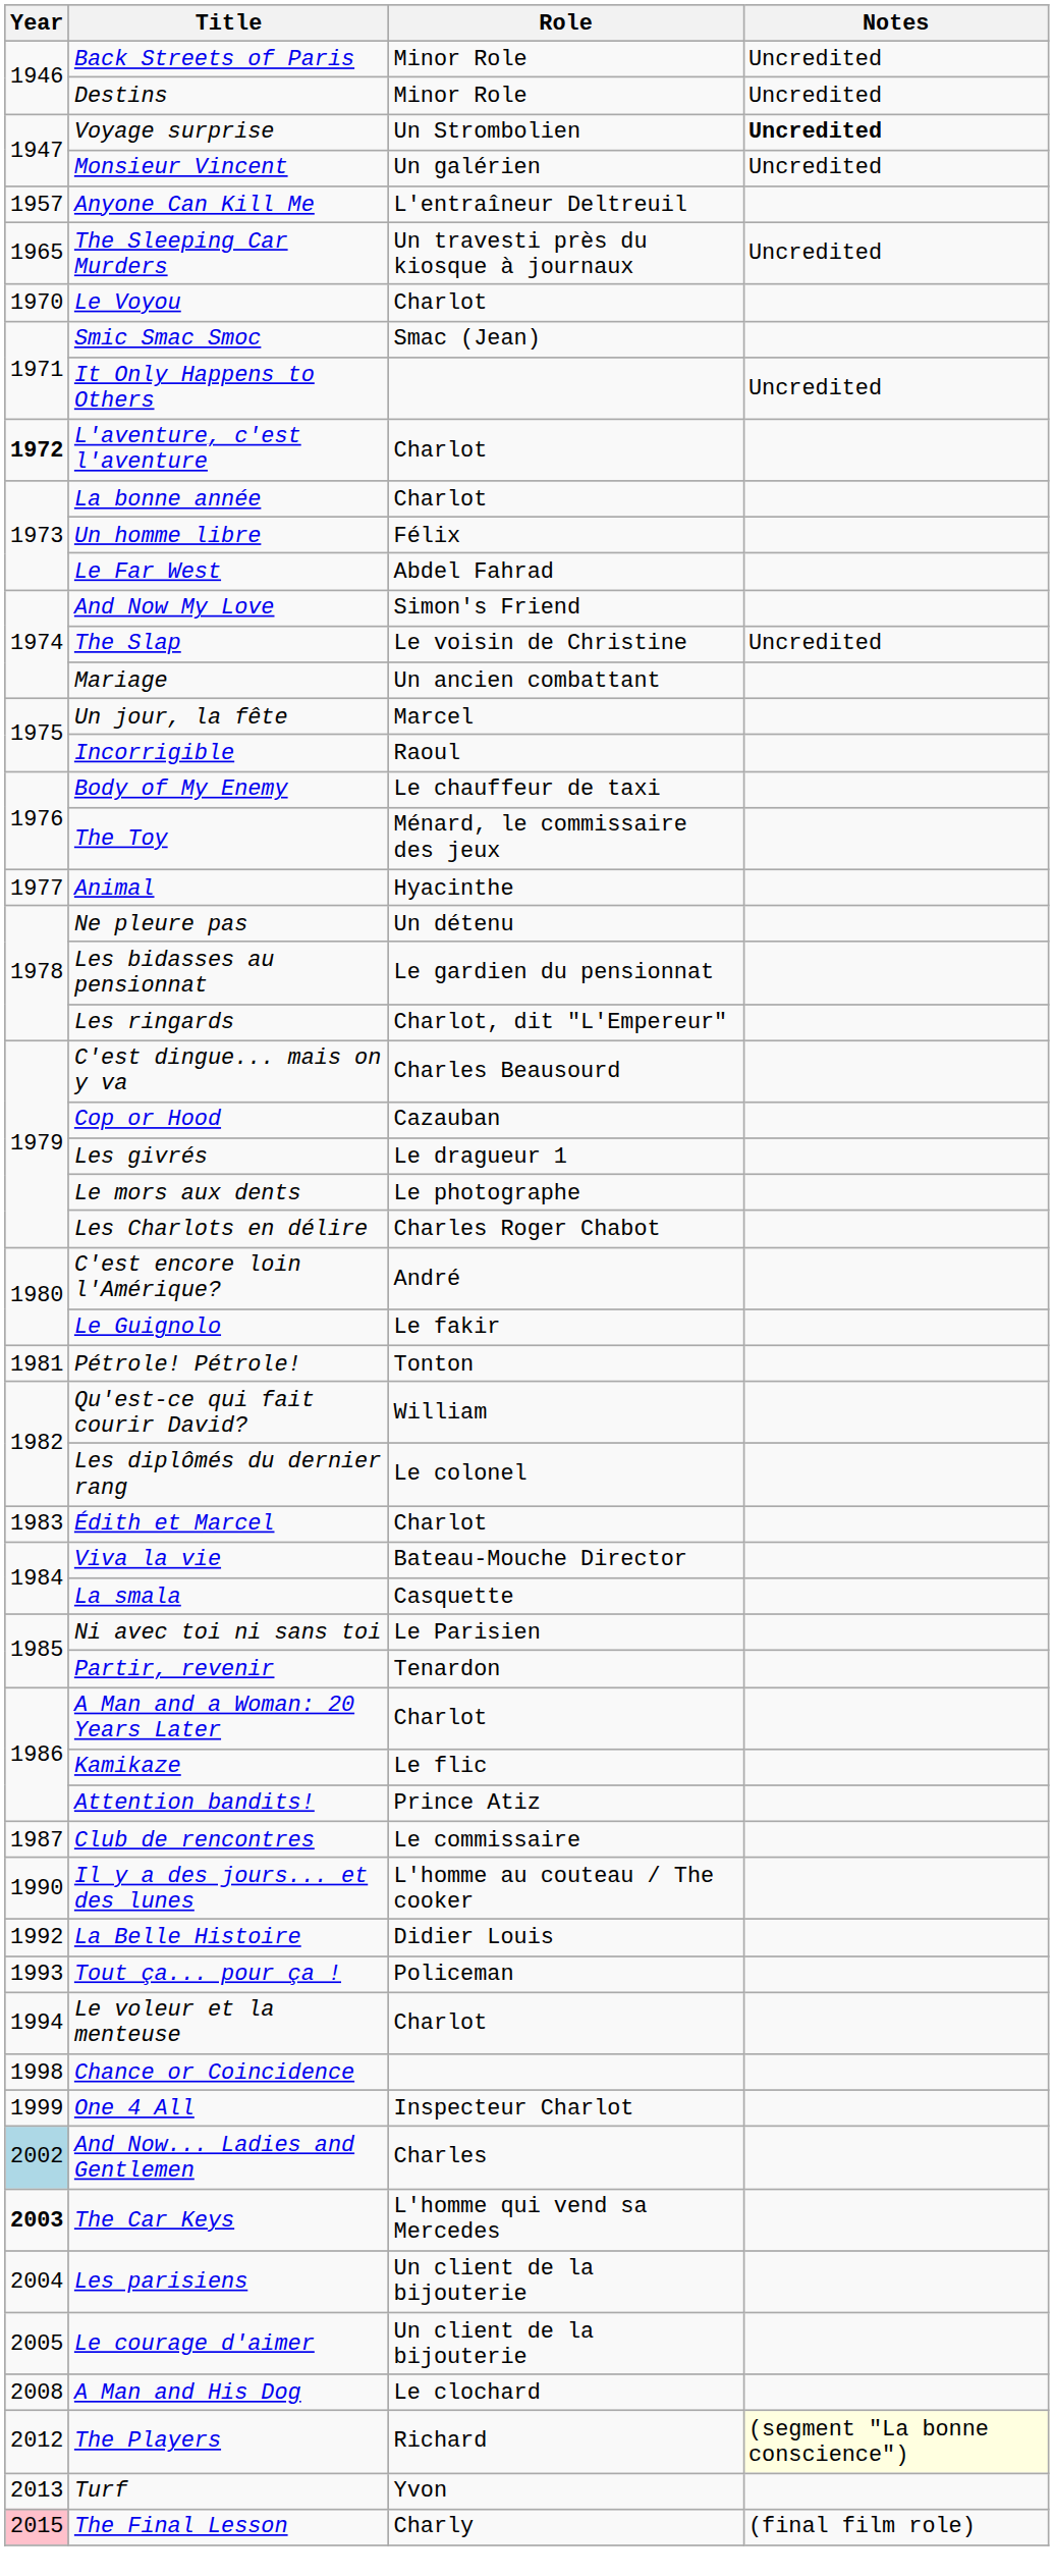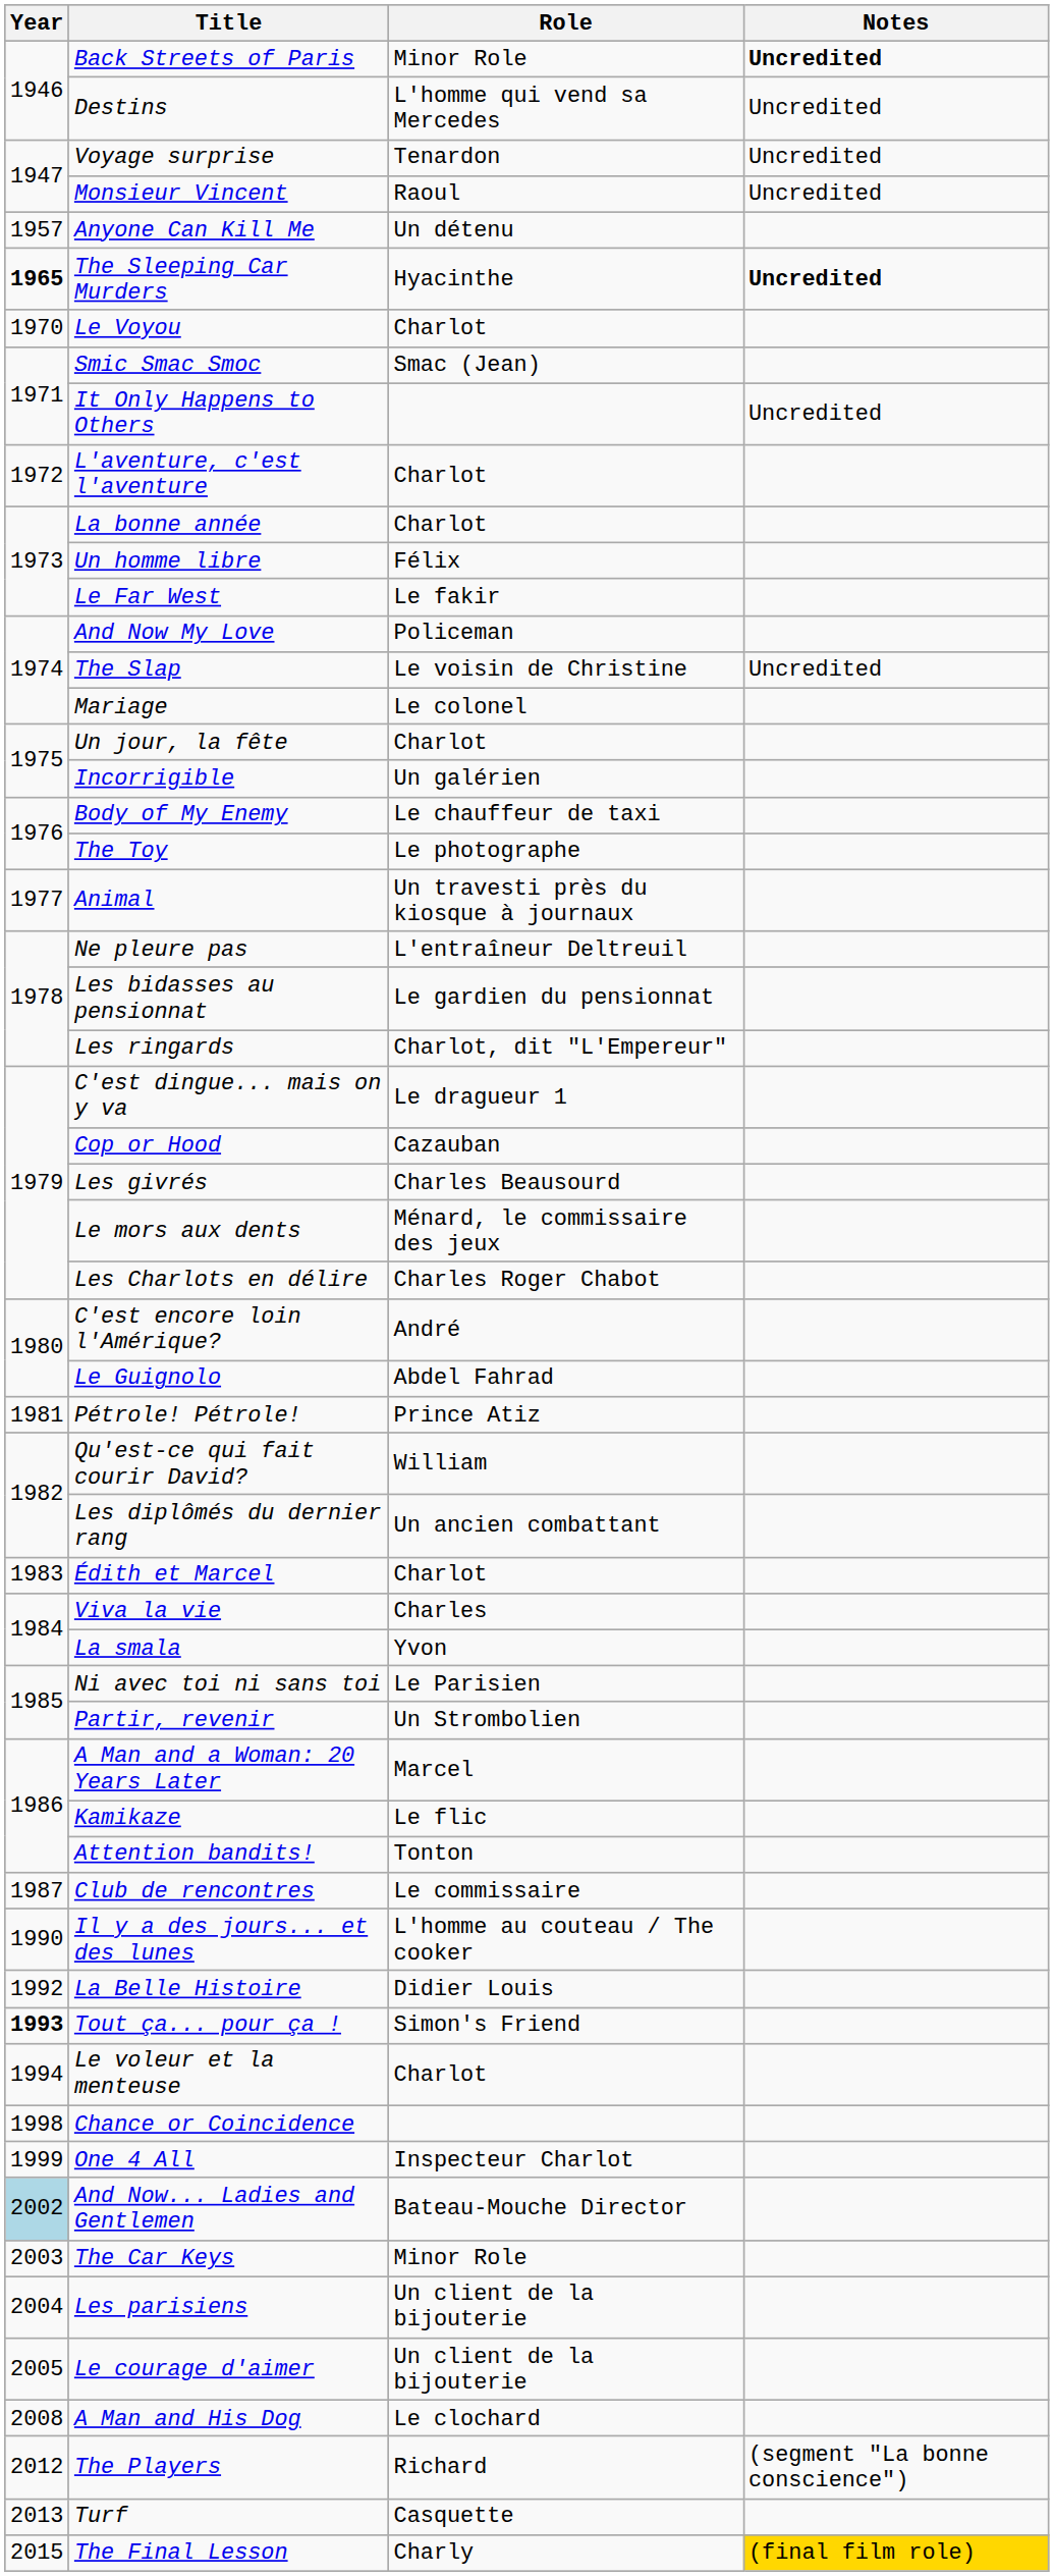Back Streets of Paris | Notes: normal -> bold
Destins | Role: Minor Role -> L'homme qui vend sa Mercedes
Voyage surprise | Role: Un Strombolien -> Tenardon
Voyage surprise | Notes: bold -> normal
Monsieur Vincent | Role: Un galérien -> Raoul
Anyone Can Kill Me | Role: L'entraîneur Deltreuil -> Un détenu
The Sleeping Car Murders | Year: normal -> bold
The Sleeping Car Murders | Role: Un travesti près du kiosque à journaux -> Hyacinthe
The Sleeping Car Murders | Notes: normal -> bold
L'aventure, c'est l'aventure | Year: bold -> normal
Le Far West | Role: Abdel Fahrad -> Le fakir
And Now My Love | Role: Simon's Friend -> Policeman
Mariage | Role: Un ancien combattant -> Le colonel
Un jour, la fête | Role: Marcel -> Charlot
Incorrigible | Role: Raoul -> Un galérien
The Toy | Role: Ménard, le commissaire des jeux -> Le photographe
Animal | Role: Hyacinthe -> Un travesti près du kiosque à journaux
Ne pleure pas | Role: Un détenu -> L'entraîneur Deltreuil
C'est dingue... mais on y va | Role: Charles Beausourd -> Le dragueur 1
Les givrés | Role: Le dragueur 1 -> Charles Beausourd
Le mors aux dents | Role: Le photographe -> Ménard, le commissaire des jeux
Le Guignolo | Role: Le fakir -> Abdel Fahrad
Pétrole! Pétrole! | Role: Tonton -> Prince Atiz
Les diplômés du dernier rang | Role: Le colonel -> Un ancien combattant
Viva la vie | Role: Bateau-Mouche Director -> Charles
La smala | Role: Casquette -> Yvon
Partir, revenir | Role: Tenardon -> Un Strombolien
A Man and a Woman: 20 Years Later | Role: Charlot -> Marcel
Attention bandits! | Role: Prince Atiz -> Tonton
Tout ça... pour ça ! | Year: normal -> bold
Tout ça... pour ça ! | Role: Policeman -> Simon's Friend
And Now... Ladies and Gentlemen | Role: Charles -> Bateau-Mouche Director
The Car Keys | Year: bold -> normal
The Car Keys | Role: L'homme qui vend sa Mercedes -> Minor Role
The Players | Notes: lightyellow background -> no background
Turf | Role: Yvon -> Casquette
The Final Lesson | Year: pink background -> no background
The Final Lesson | Notes: no background -> gold background
